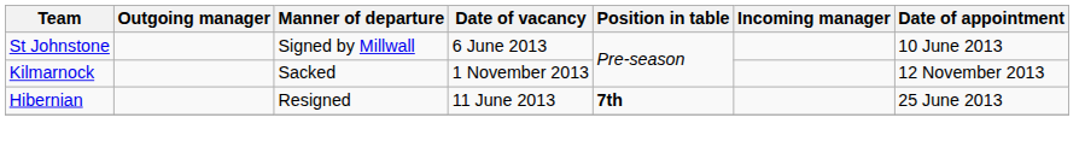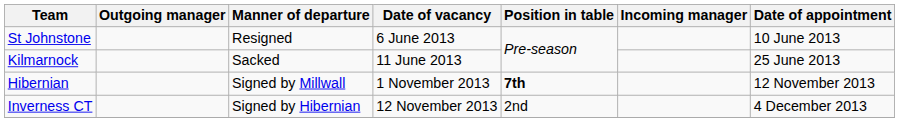St Johnstone | Manner of departure: Signed by Millwall -> Resigned
Kilmarnock | Date of vacancy: 1 November 2013 -> 11 June 2013
Kilmarnock | Date of appointment: 12 November 2013 -> 25 June 2013
Hibernian | Manner of departure: Resigned -> Signed by Millwall
Hibernian | Date of vacancy: 11 June 2013 -> 1 November 2013
Hibernian | Date of appointment: 25 June 2013 -> 12 November 2013
+ row: Inverness CT | Signed by Hibernian | 12 November 2013 | 2nd | 4 December 2013
